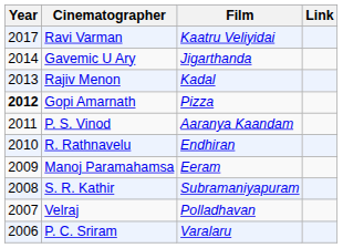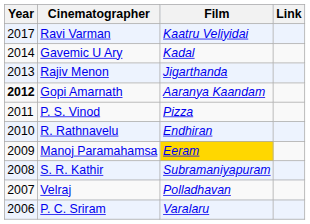Gavemic U Ary | Film: Jigarthanda -> Kadal
Rajiv Menon | Film: Kadal -> Jigarthanda
Gopi Amarnath | Film: Pizza -> Aaranya Kaandam
P. S. Vinod | Film: Aaranya Kaandam -> Pizza
Manoj Paramahamsa | Film: no background -> gold background
